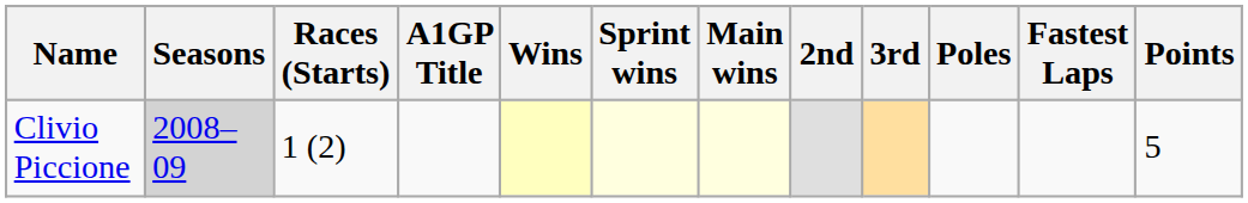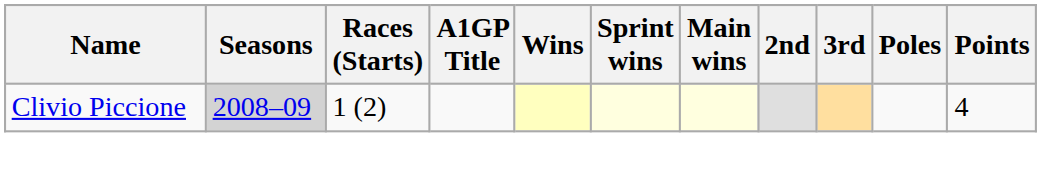- column: Fastest Laps
Clivio Piccione | Points: 5 -> 4
